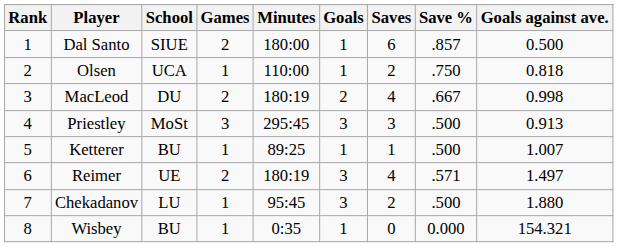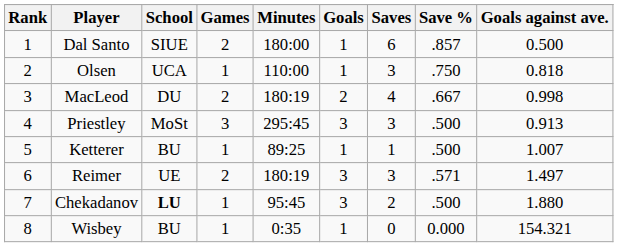Olsen | Saves: 2 -> 3
Reimer | Saves: 4 -> 3
Chekadanov | School: normal -> bold
